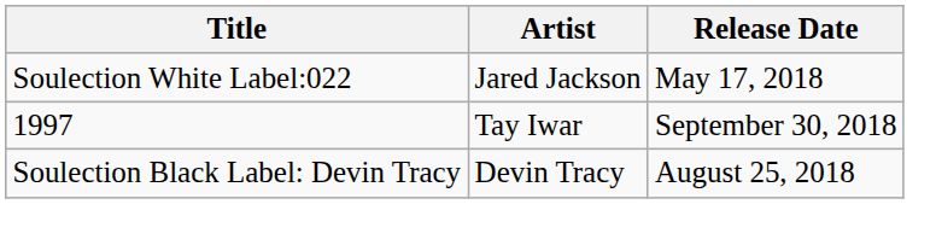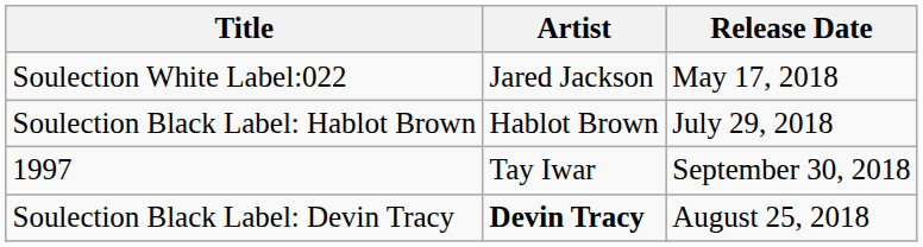+ row: Soulection Black Label: Hablot Brown | Hablot Brown | July 29, 2018
Soulection Black Label: Devin Tracy | Artist: normal -> bold
